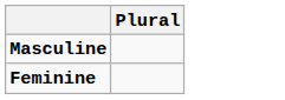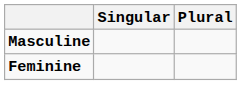+ column: Singular
